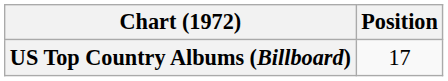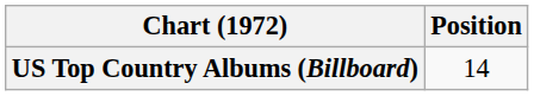US Top Country Albums (Billboard) | Position: 17 -> 14
